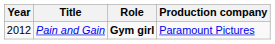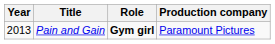Pain and Gain | Year: 2012 -> 2013
